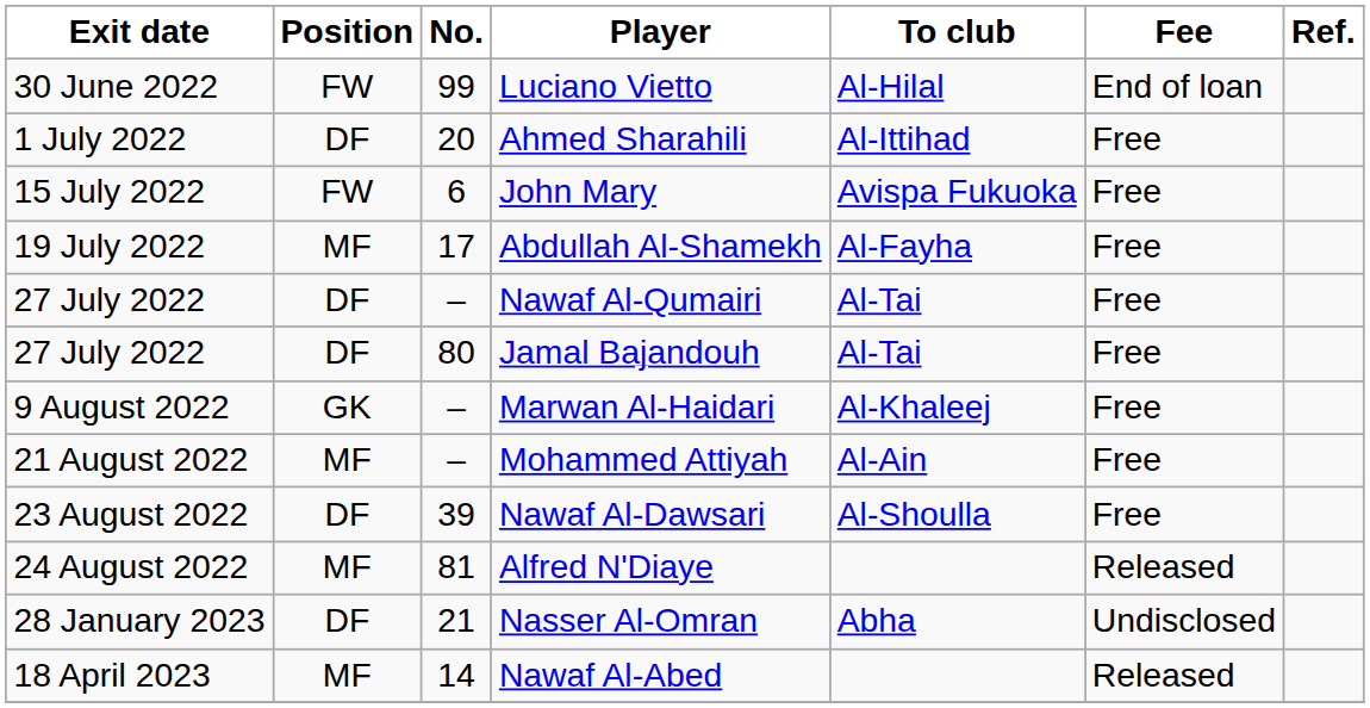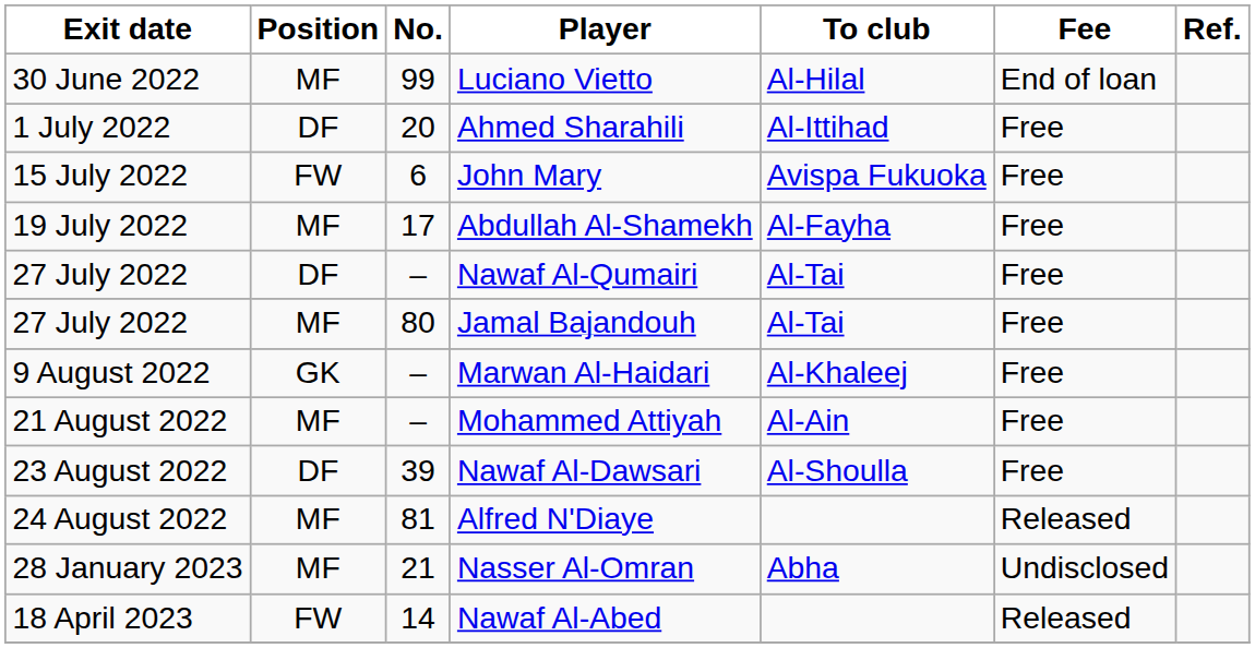Luciano Vietto | Position: FW -> MF
Jamal Bajandouh | Position: DF -> MF
Nasser Al-Omran | Position: DF -> MF
Nawaf Al-Abed | Position: MF -> FW
